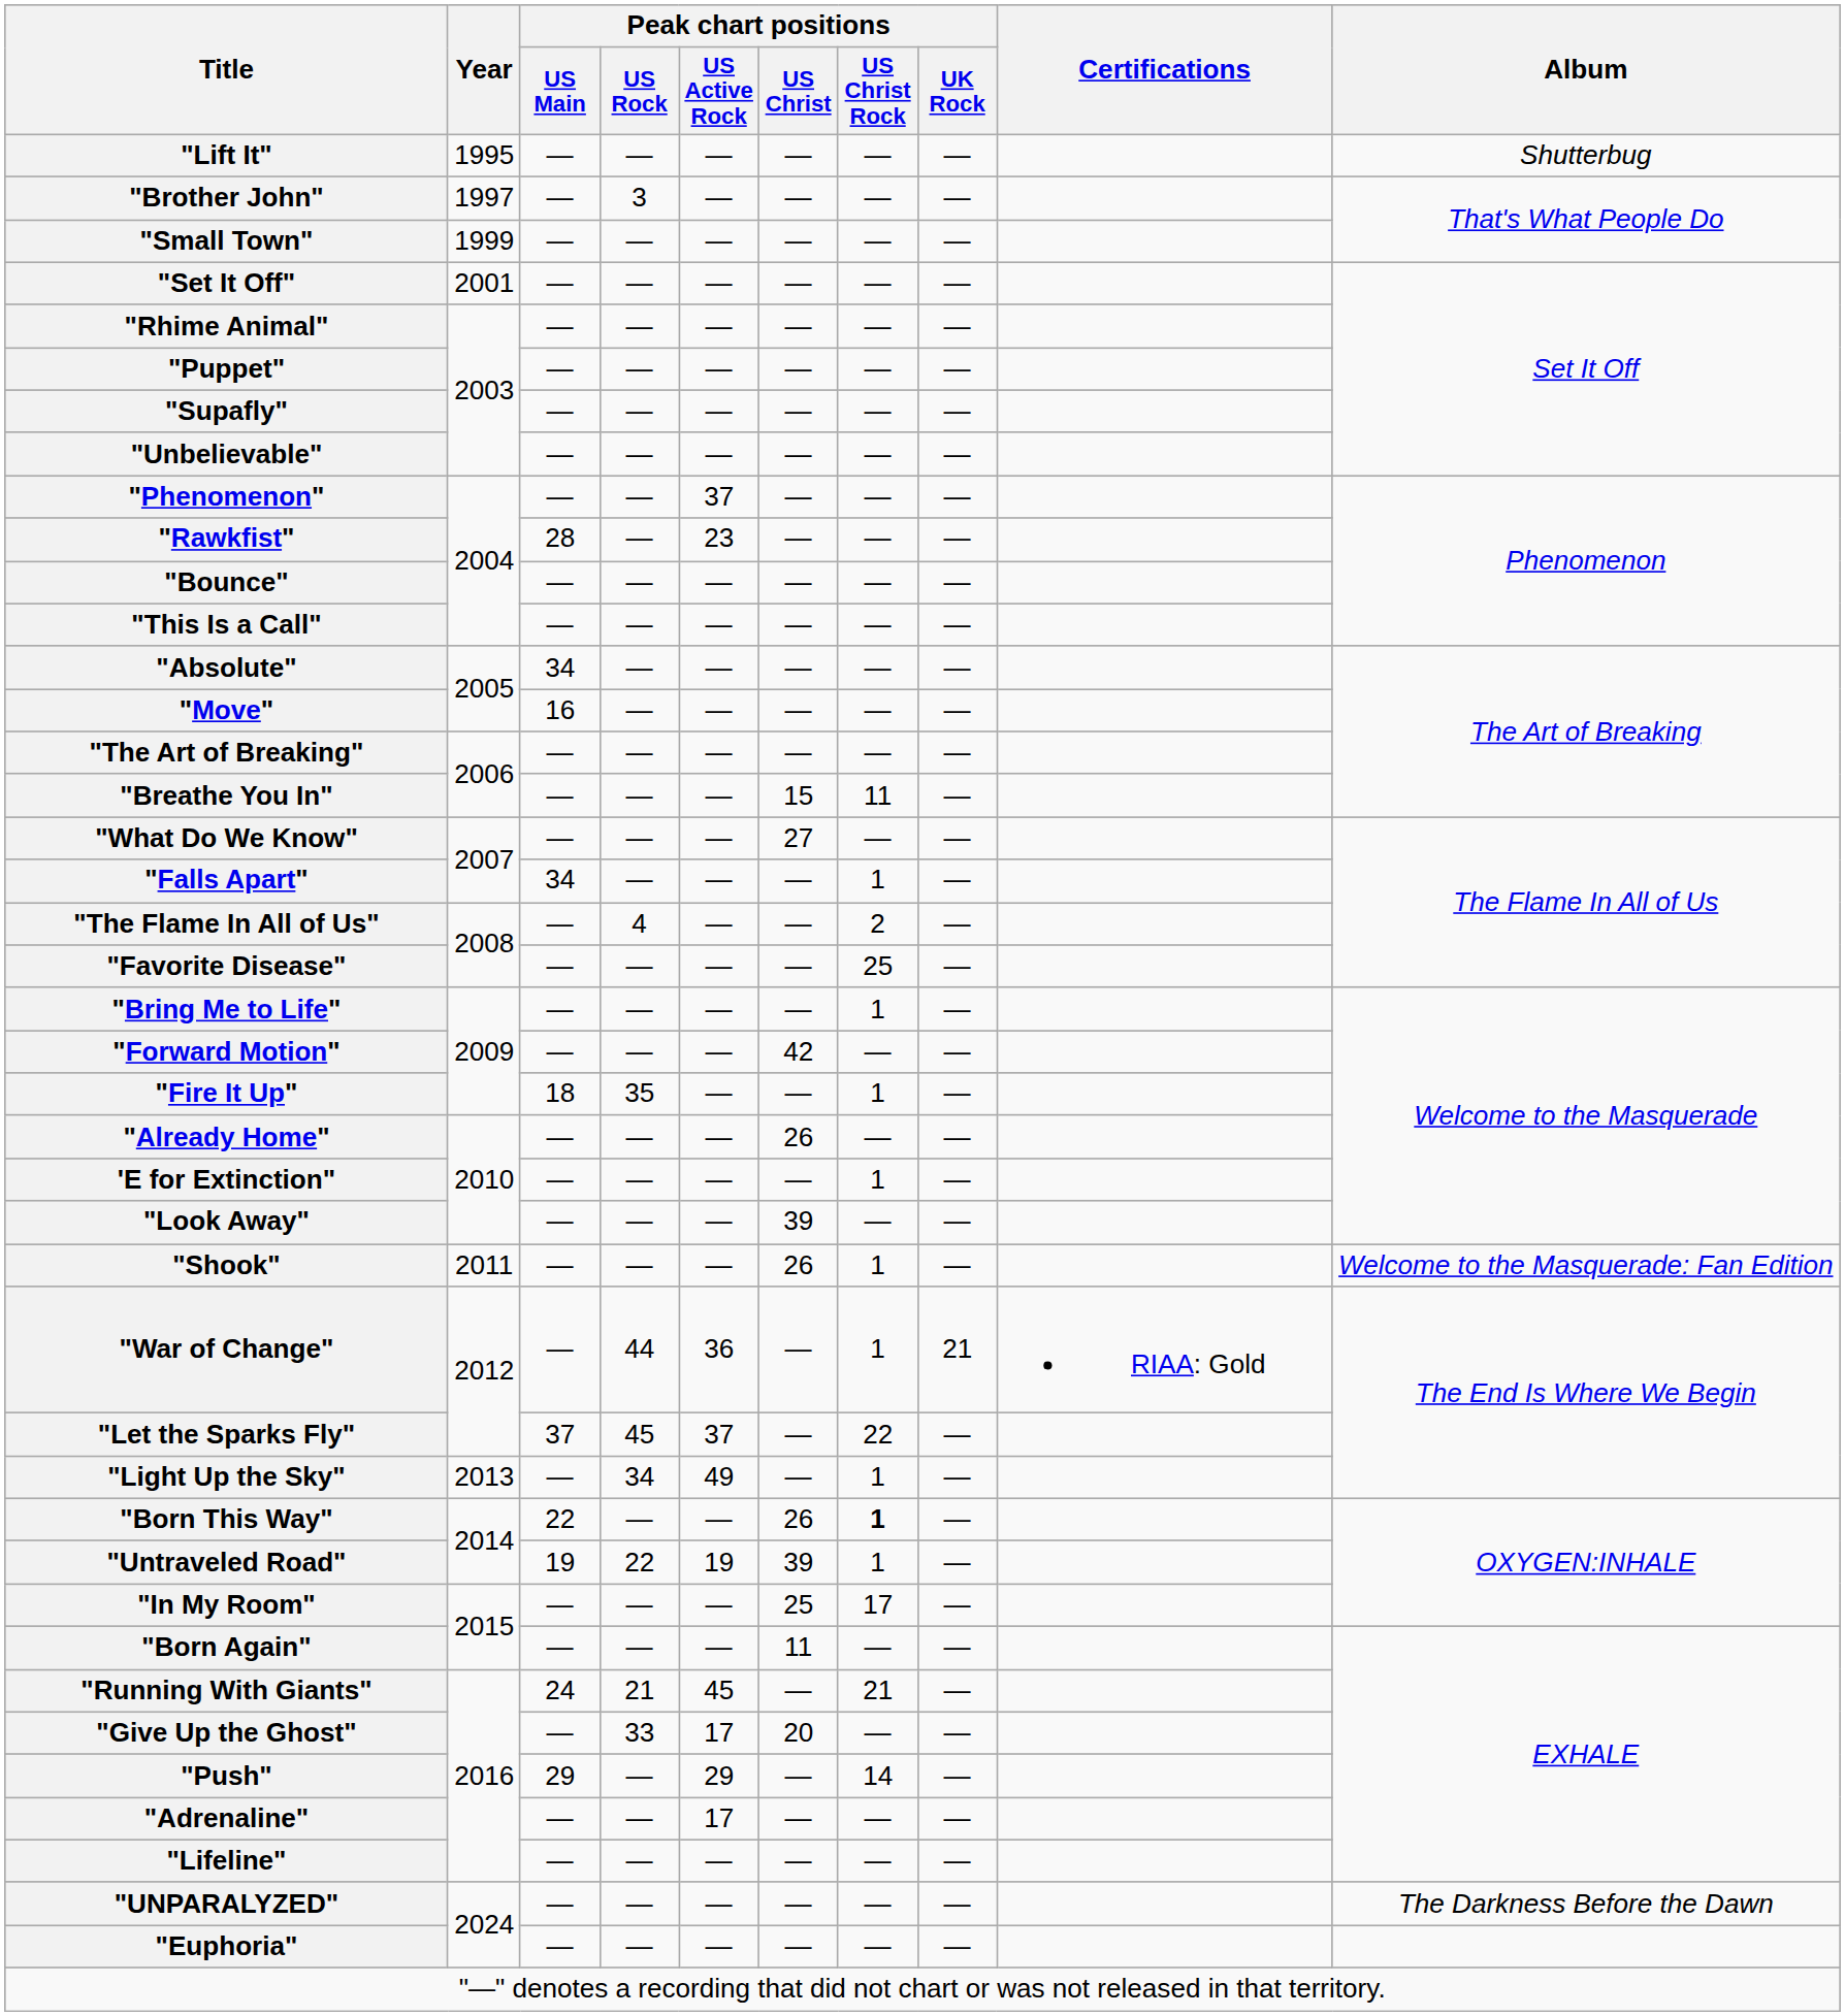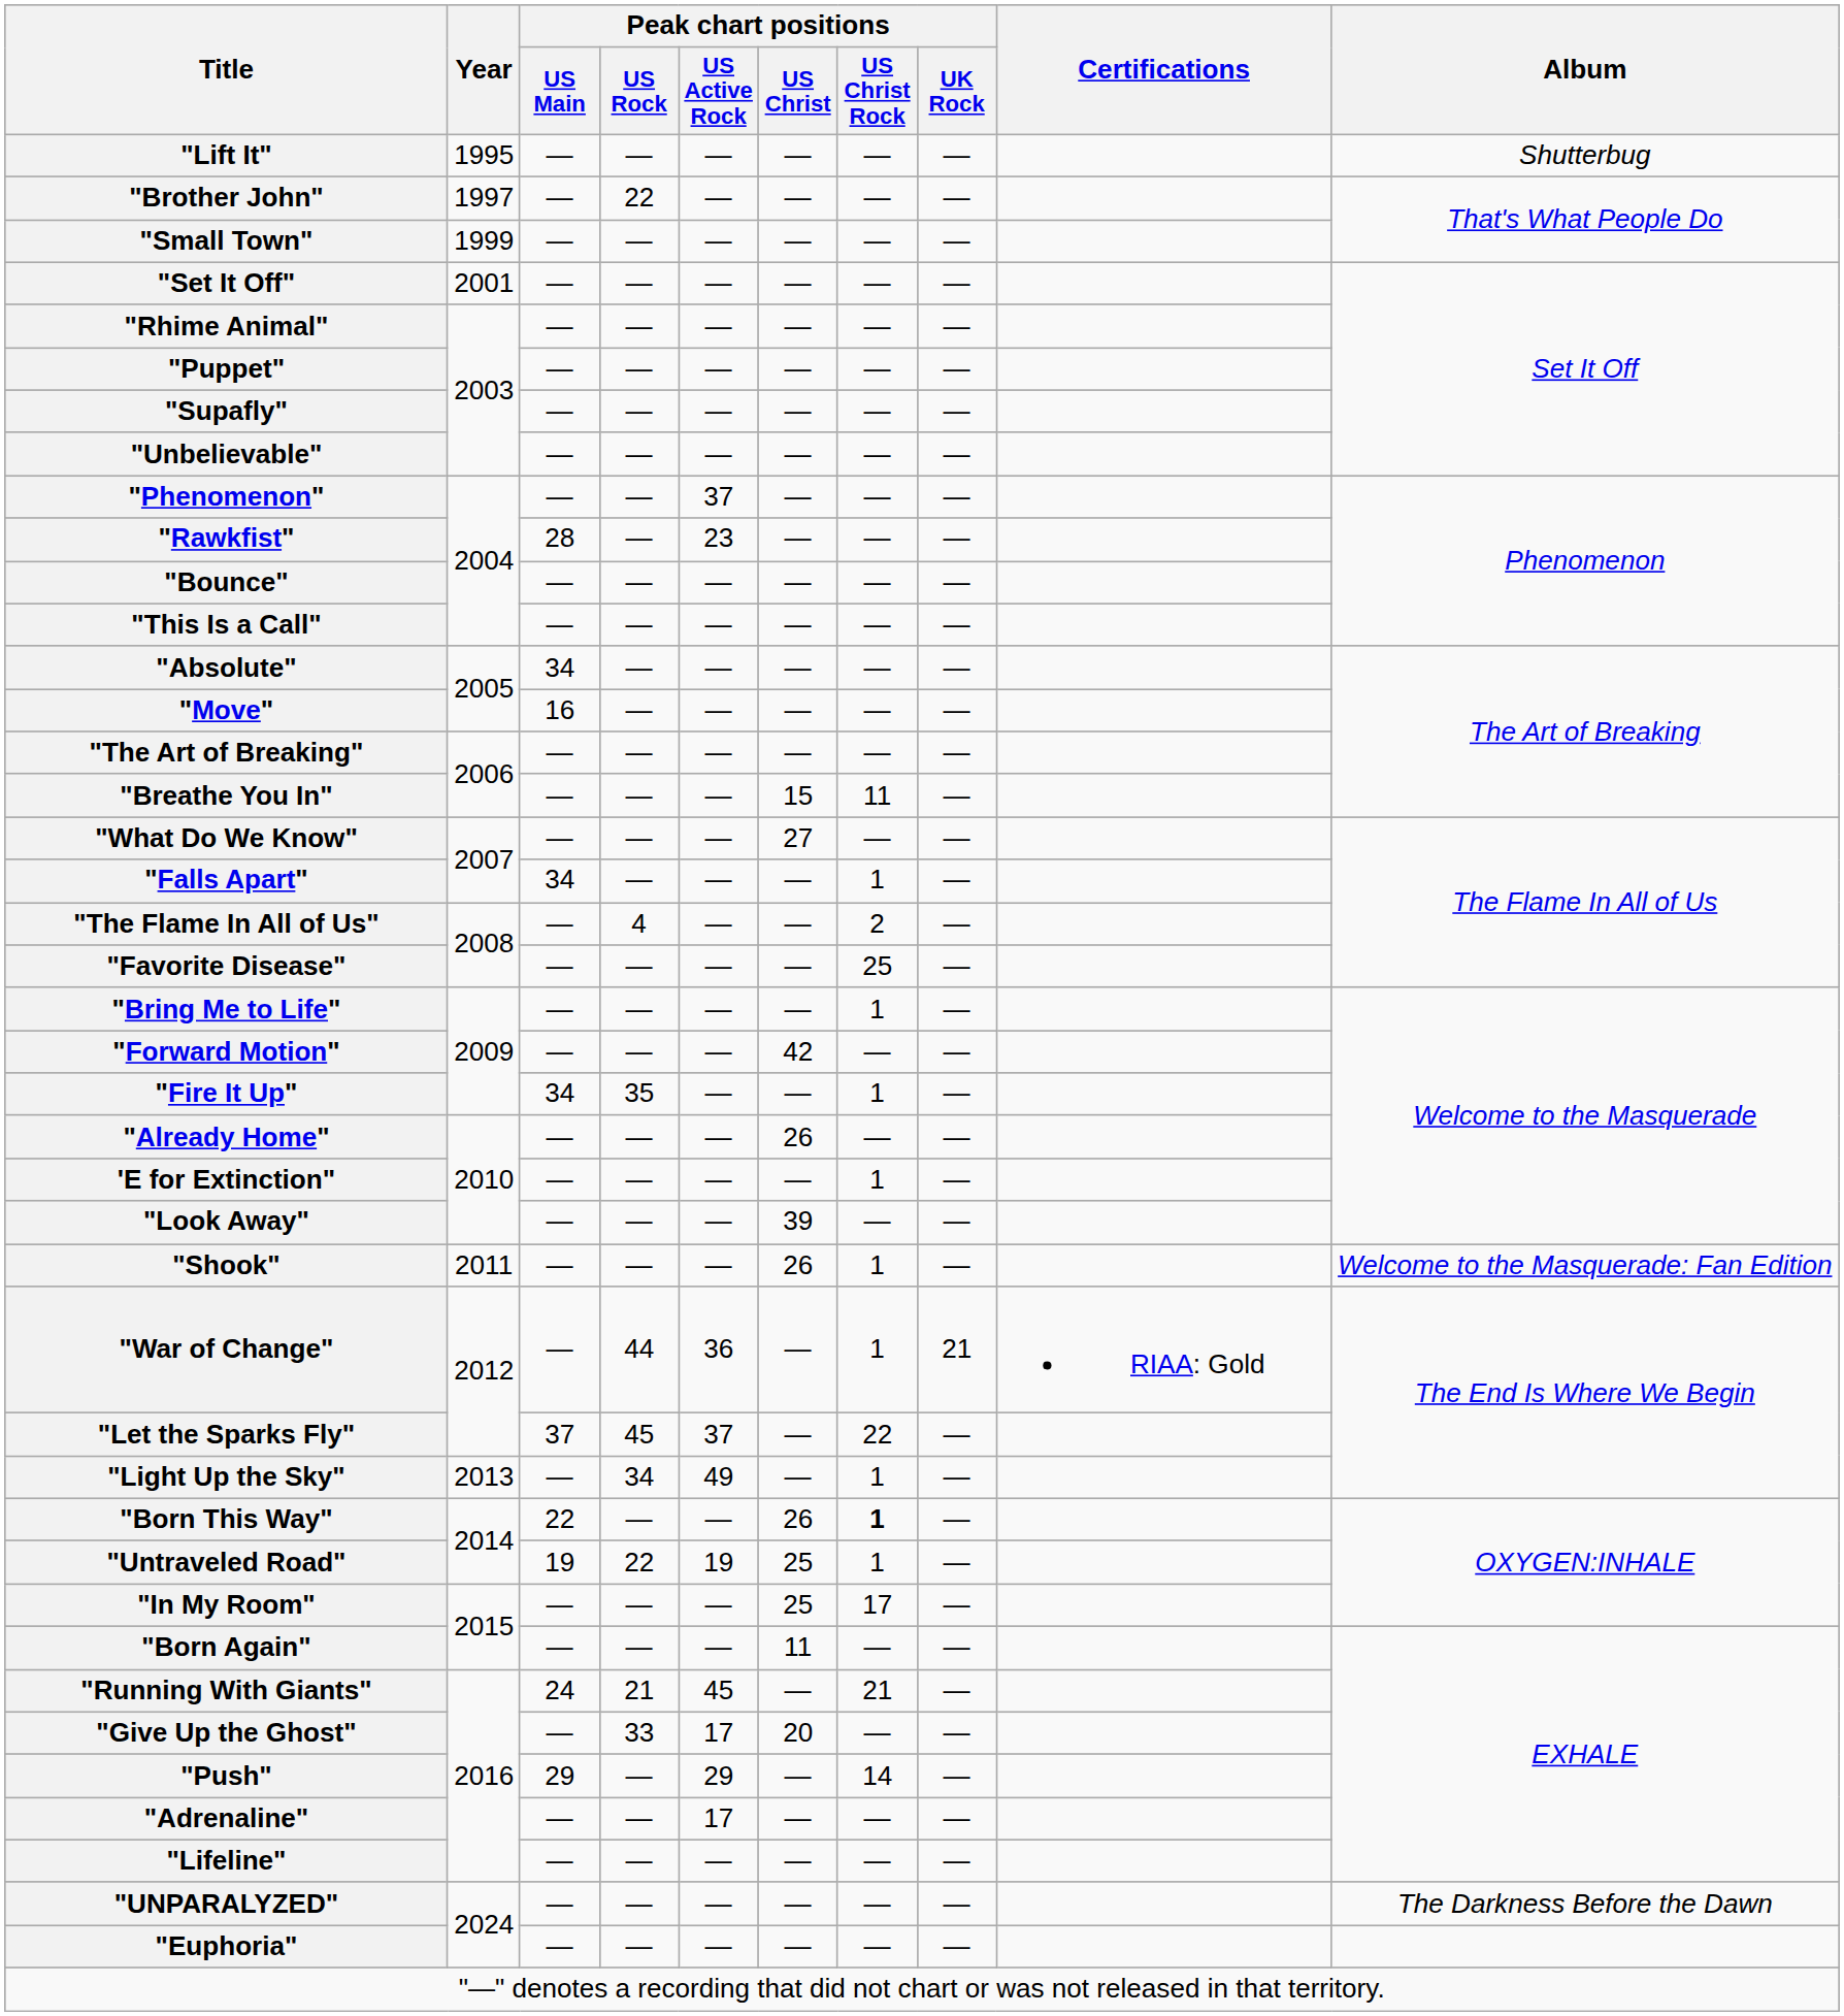"Brother John" | Peak chart positions / US Rock: 3 -> 22
"Fire It Up" | Peak chart positions / US Main: 18 -> 34
"Untraveled Road" | Peak chart positions / US Christ: 39 -> 25
